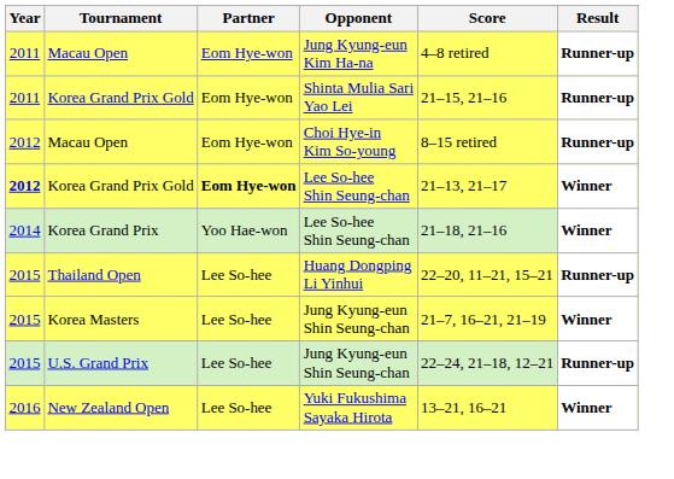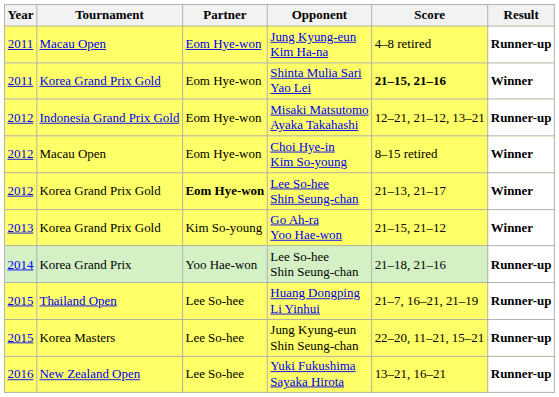Shinta Mulia Sari Yao Lei | Score: normal -> bold
Shinta Mulia Sari Yao Lei | Result: Runner-up -> Winner
+ row: 2012 | Indonesia Grand Prix Gold | Eom Hye-won | Misaki Matsutomo Ayaka Takahashi | 12–21, 21–12, 13–21 | Runner-up
Choi Hye-in Kim So-young | Result: Runner-up -> Winner
Korea Grand Prix Gold / Lee So-hee Shin Seung-chan | Year: bold -> normal
+ row: 2013 | Korea Grand Prix Gold | Kim So-young | Go Ah-ra Yoo Hae-won | 21–15, 21–12 | Winner
Korea Grand Prix / Lee So-hee Shin Seung-chan | Result: Winner -> Runner-up
Huang Dongping Li Yinhui | Score: 22–20, 11–21, 15–21 -> 21–7, 16–21, 21–19
Korea Masters / Jung Kyung-eun Shin Seung-chan | Score: 21–7, 16–21, 21–19 -> 22–20, 11–21, 15–21
Korea Masters / Jung Kyung-eun Shin Seung-chan | Result: Winner -> Runner-up
- row: 2015 | U.S. Grand Prix | Lee So-hee | Jung Kyung-eun Shin Seung-chan | 22–24, 21–18, 12–21 | Runner-up
Yuki Fukushima Sayaka Hirota | Result: Winner -> Runner-up
